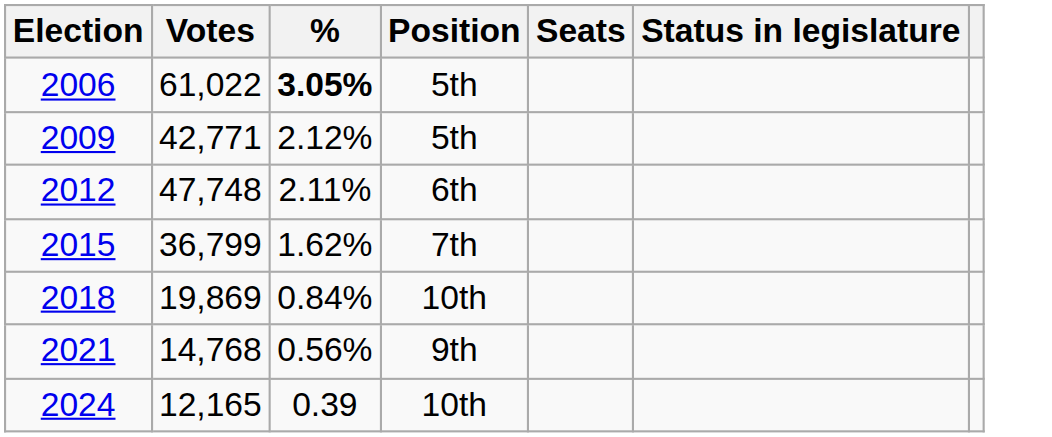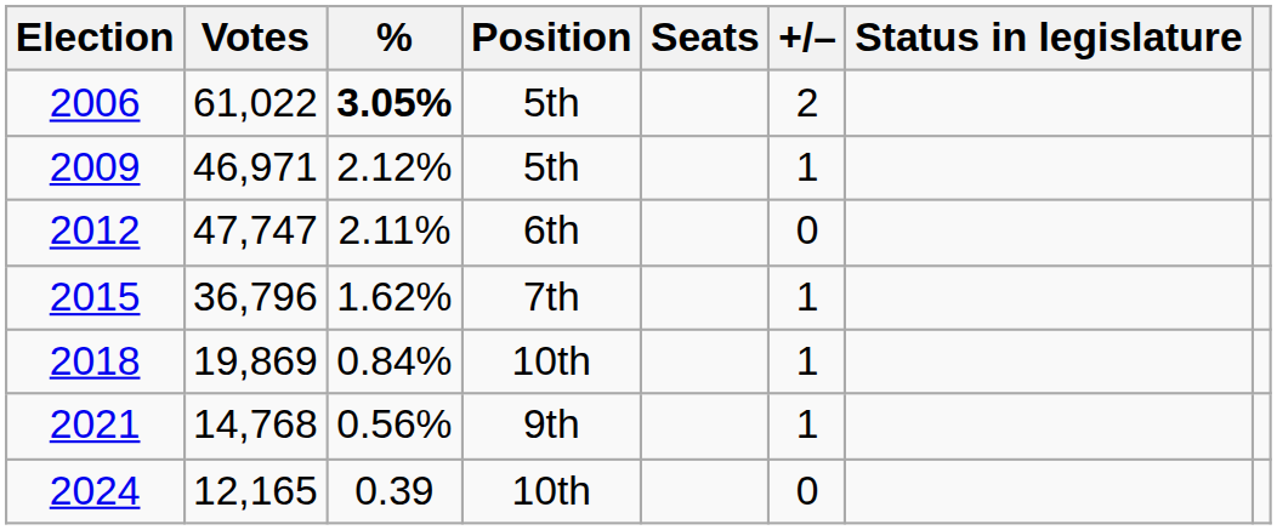+ column: +/– | 2 | 1 | 0 | 1 | 1 | 1 | 0
2009 | Votes: 42,771 -> 46,971
2012 | Votes: 47,748 -> 47,747
2015 | Votes: 36,799 -> 36,796
